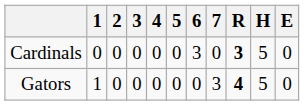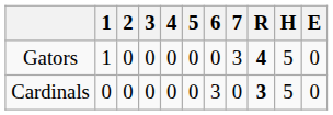rows swapped: Cardinals <-> Gators
